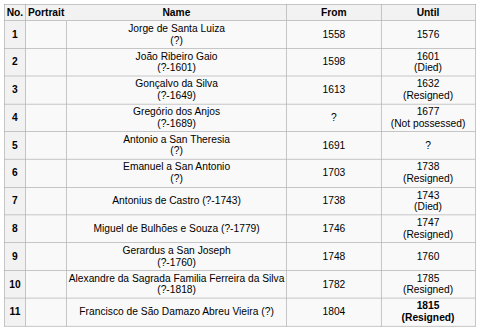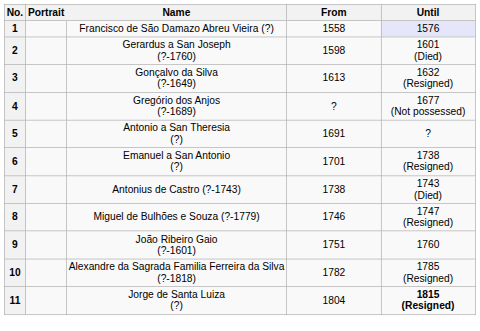1 | Name: Jorge de Santa Luiza (?) -> Francisco de São Damazo Abreu Vieira (?)
1 | Until: no background -> lavender background
2 | Name: João Ribeiro Gaio (?-1601) -> Gerardus a San Joseph (?-1760)
6 | From: 1703 -> 1701
9 | Name: Gerardus a San Joseph (?-1760) -> João Ribeiro Gaio (?-1601)
9 | From: 1748 -> 1751
11 | Name: Francisco de São Damazo Abreu Vieira (?) -> Jorge de Santa Luiza (?)
